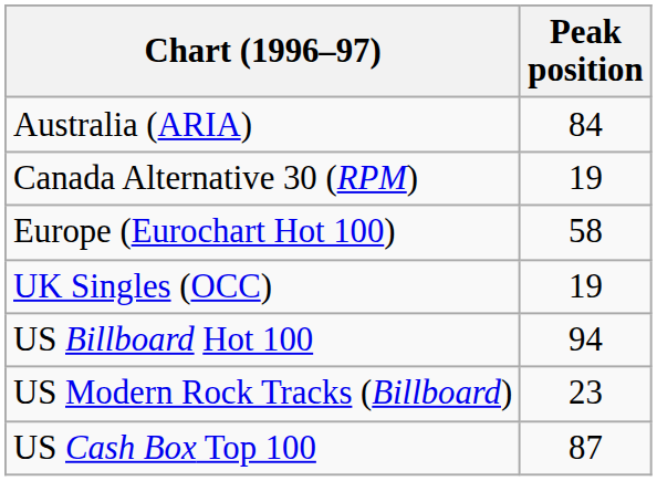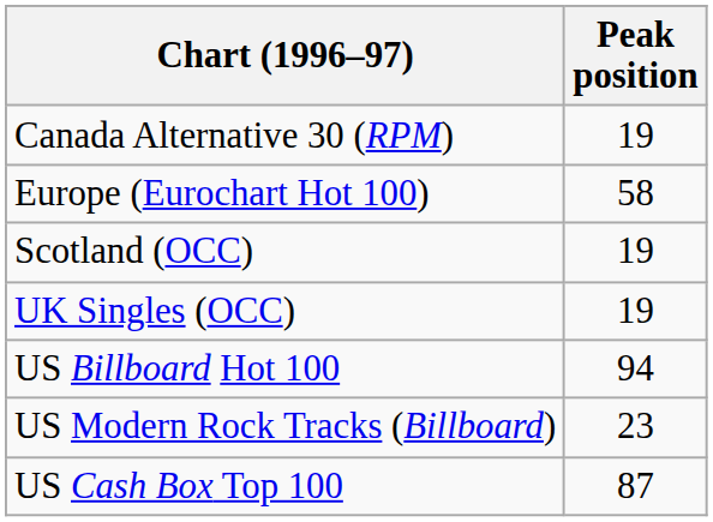- row: Australia (ARIA) | 84
+ row: Scotland (OCC) | 19
